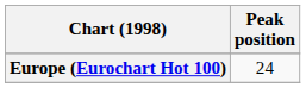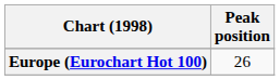Europe (Eurochart Hot 100) | Peak position: 24 -> 26
